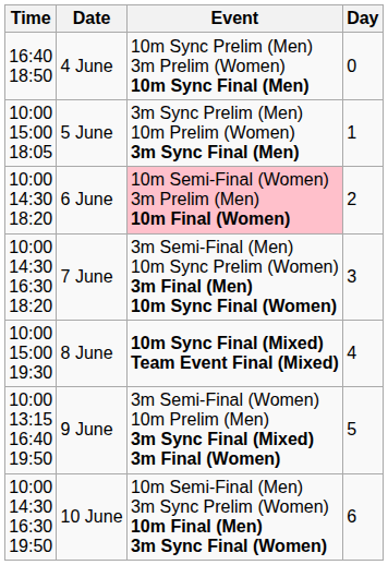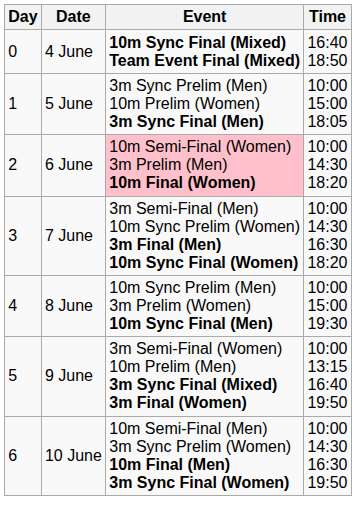columns swapped: Day <-> Time
4 June | Event: 10m Sync Prelim (Men) 3m Prelim (Women) 10m Sync Final (Men) -> 10m Sync Final (Mixed) Team Event Final (Mixed)
8 June | Event: 10m Sync Final (Mixed) Team Event Final (Mixed) -> 10m Sync Prelim (Men) 3m Prelim (Women) 10m Sync Final (Men)
